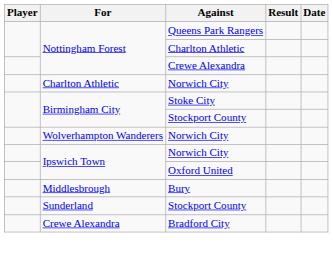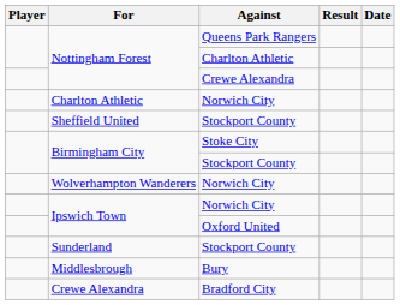+ row: Sheffield United | Stockport County
rows swapped: Sunderland <-> Middlesbrough
